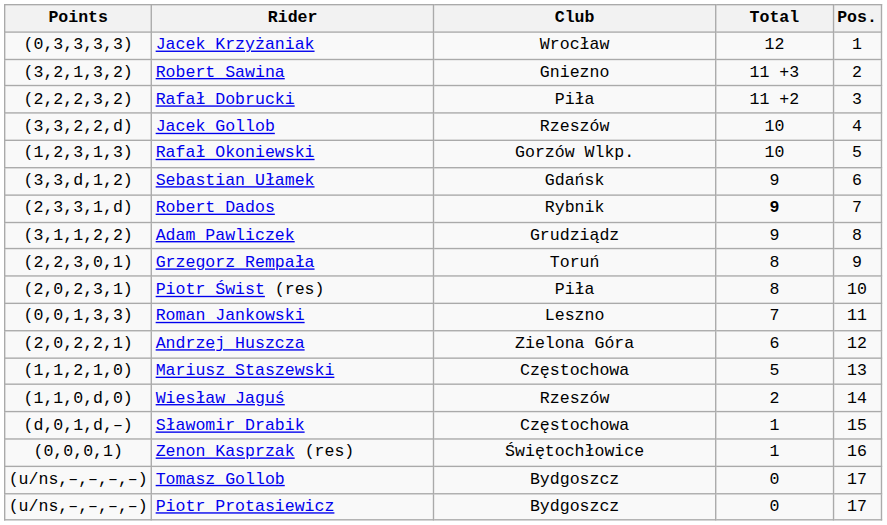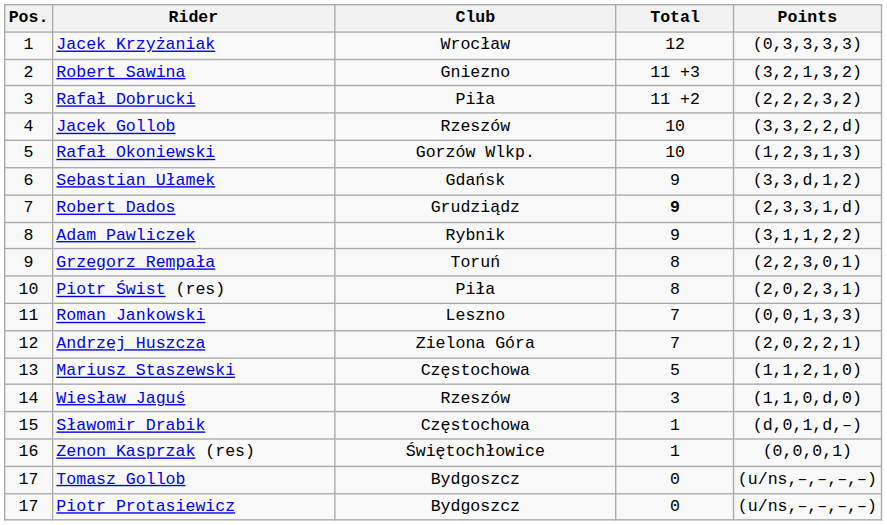columns swapped: Pos. <-> Points
Robert Dados | Club: Rybnik -> Grudziądz
Adam Pawliczek | Club: Grudziądz -> Rybnik
Andrzej Huszcza | Total: 6 -> 7
Wiesław Jaguś | Total: 2 -> 3
